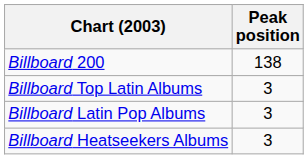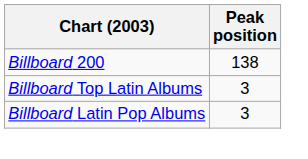- row: Billboard Heatseekers Albums | 3
